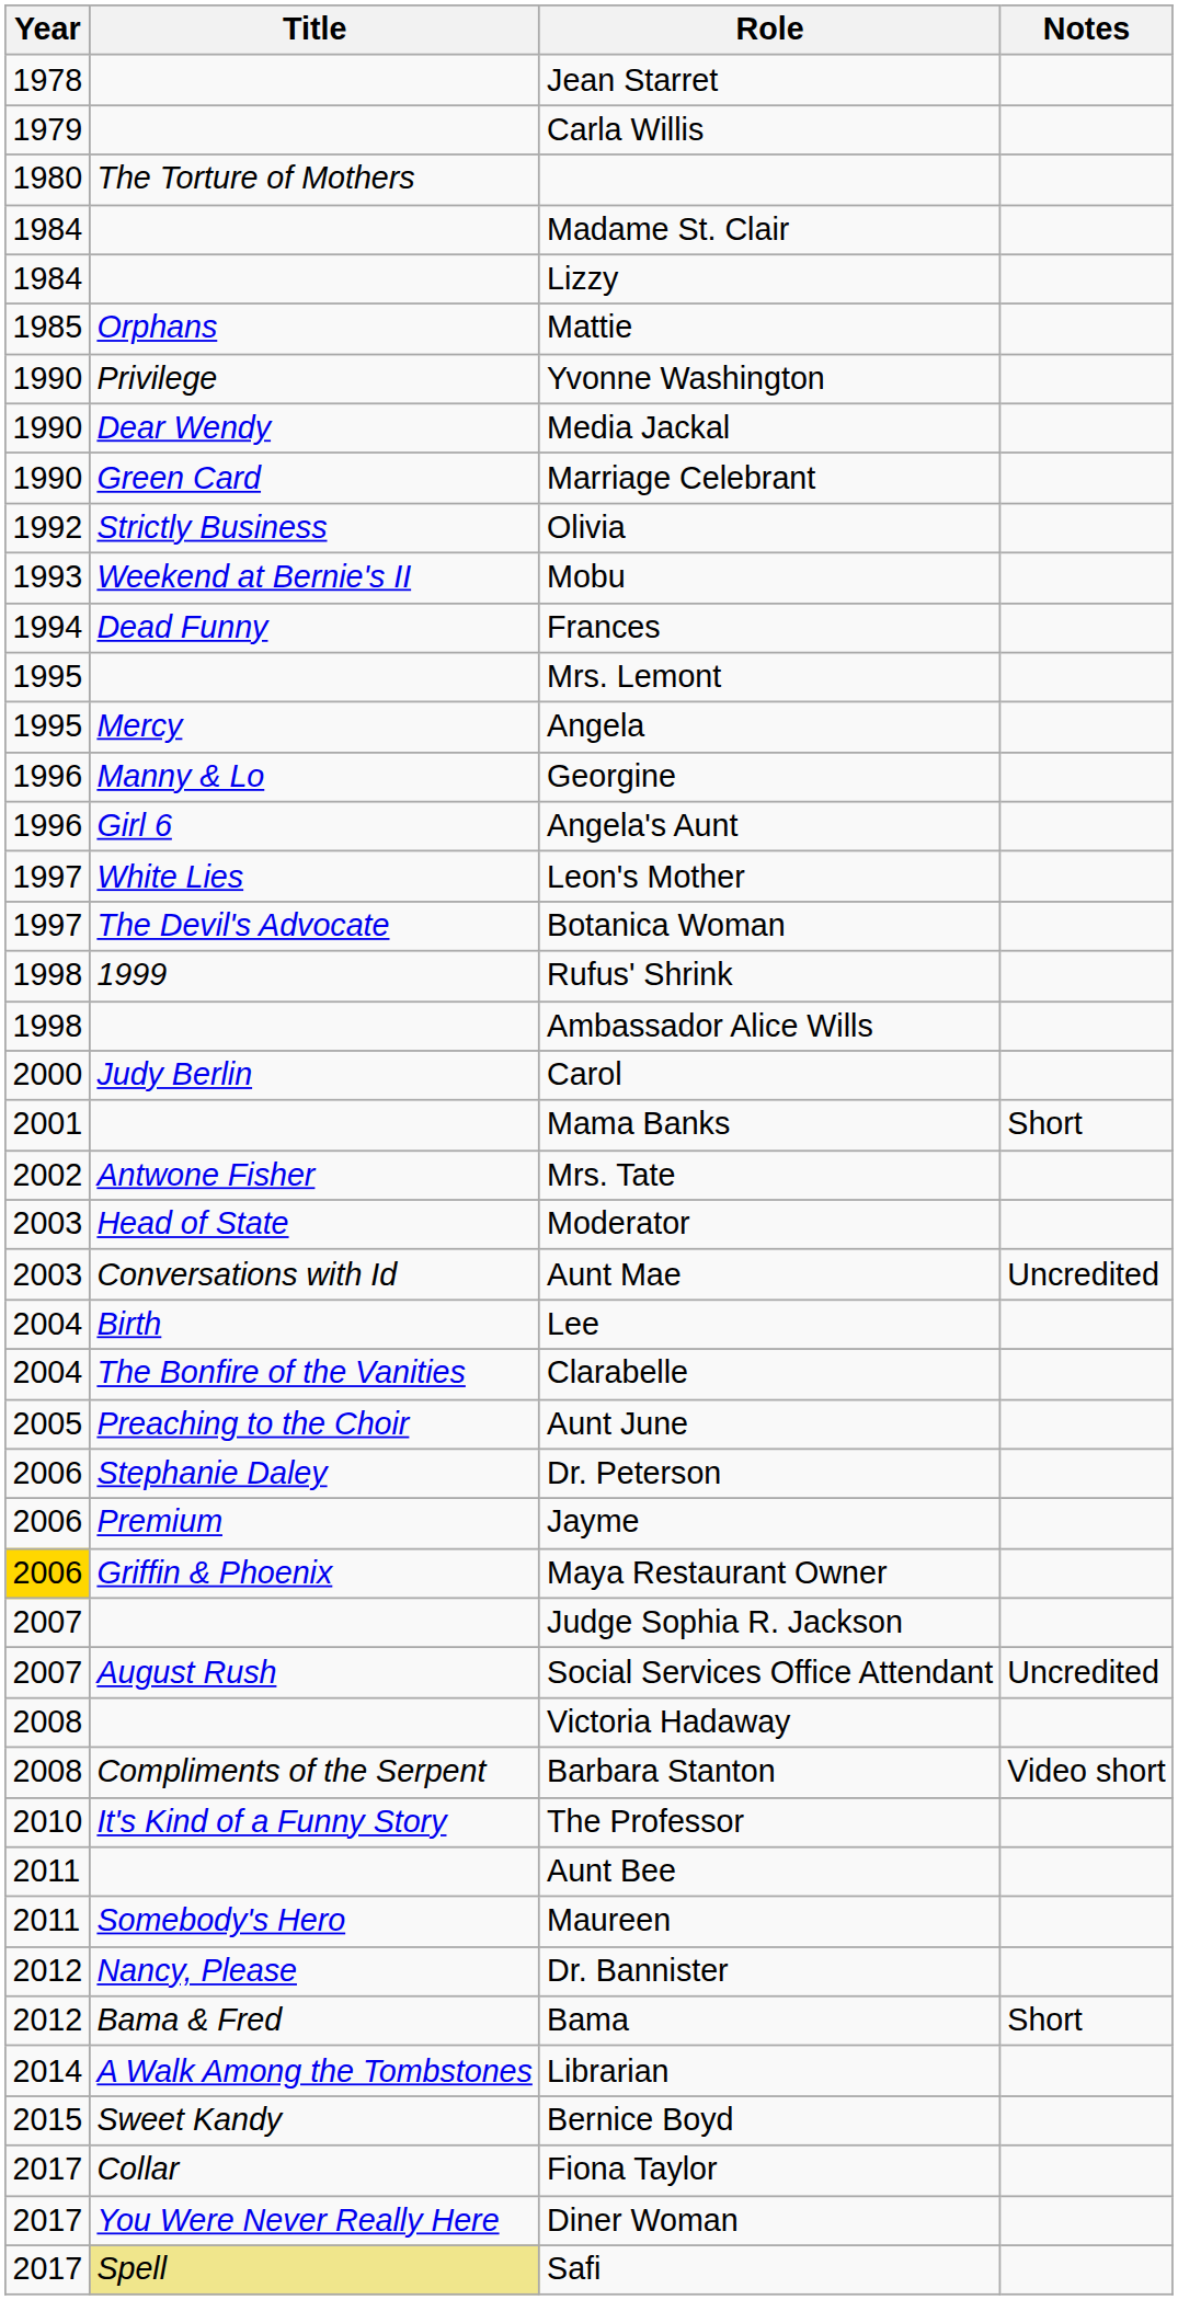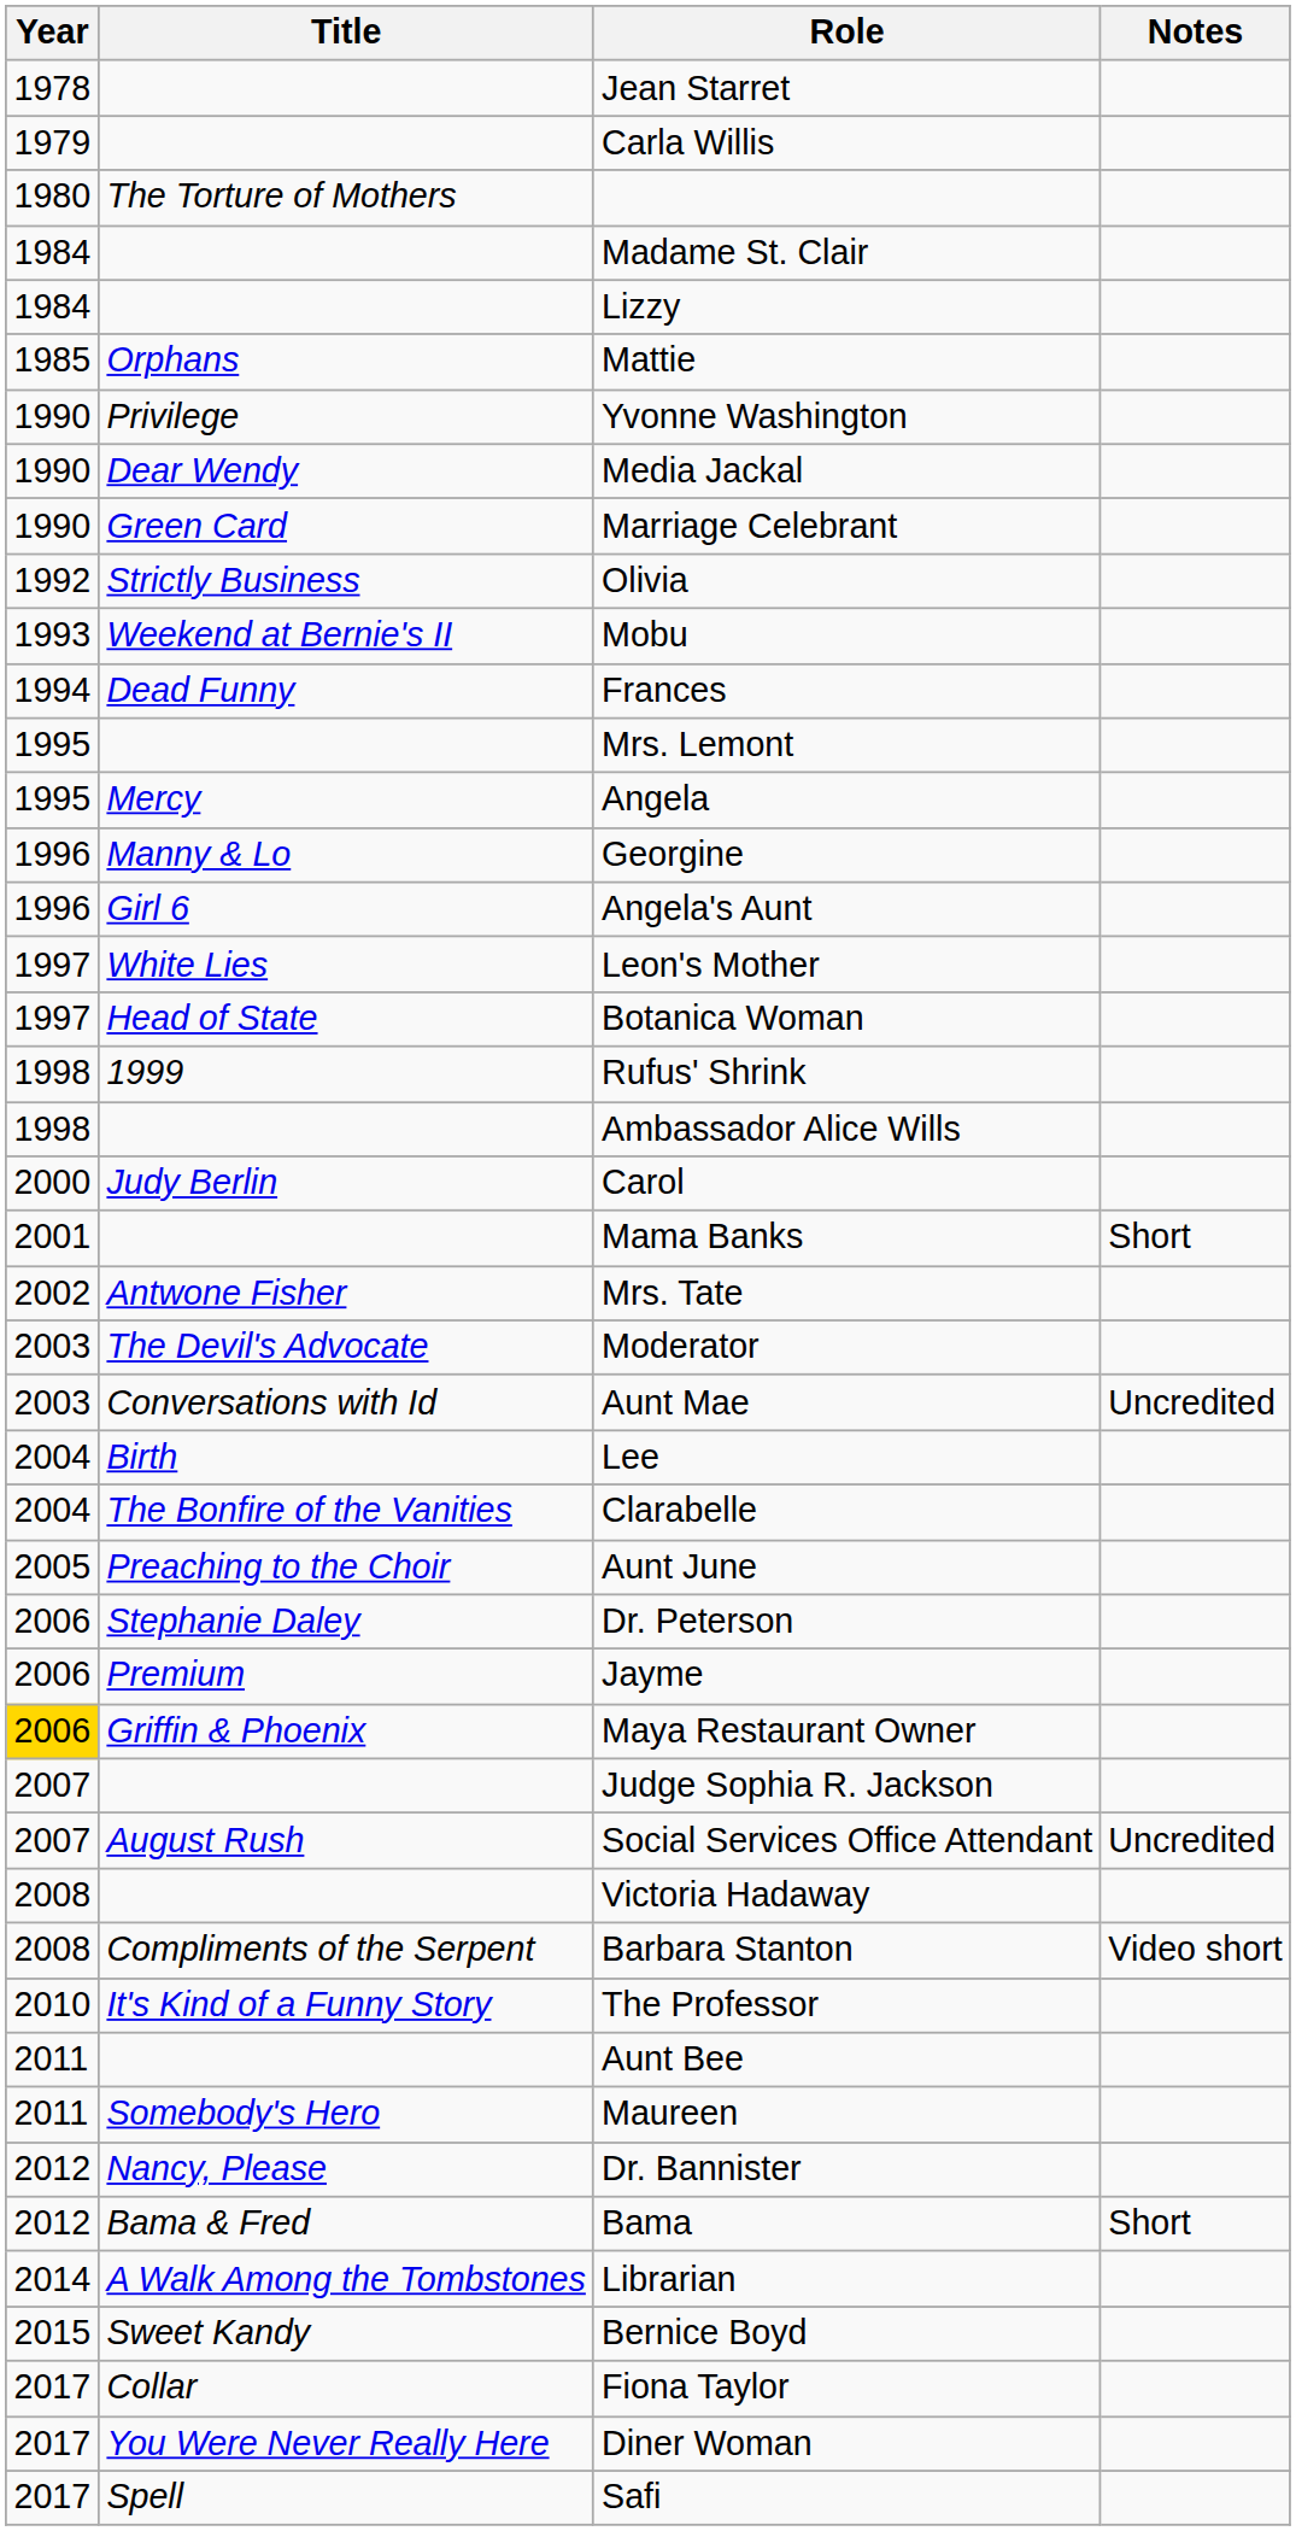Botanica Woman | Title: The Devil's Advocate -> Head of State
Moderator | Title: Head of State -> The Devil's Advocate
Safi | Title: khaki background -> no background
